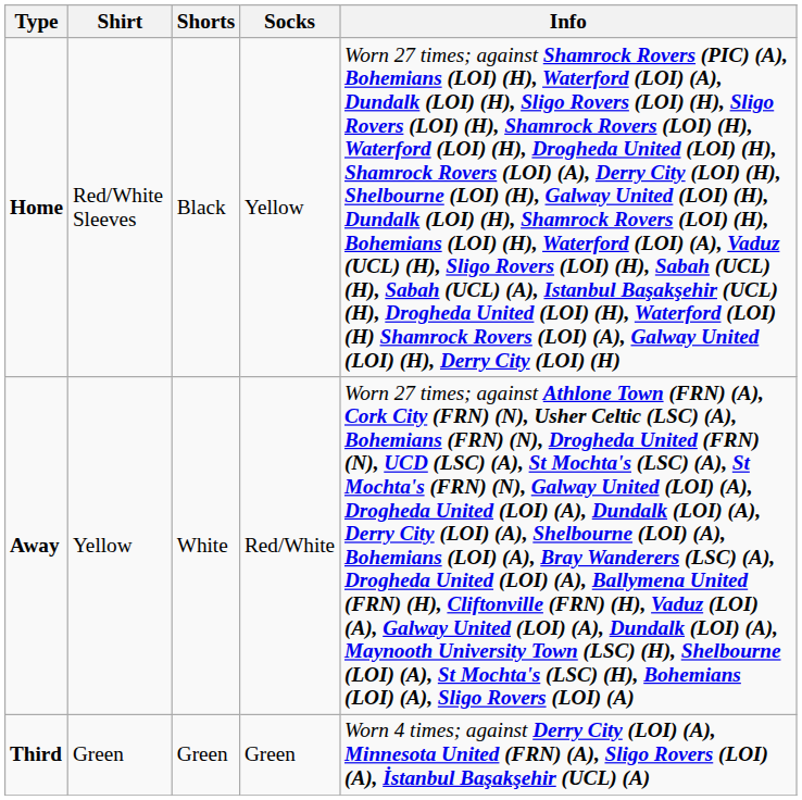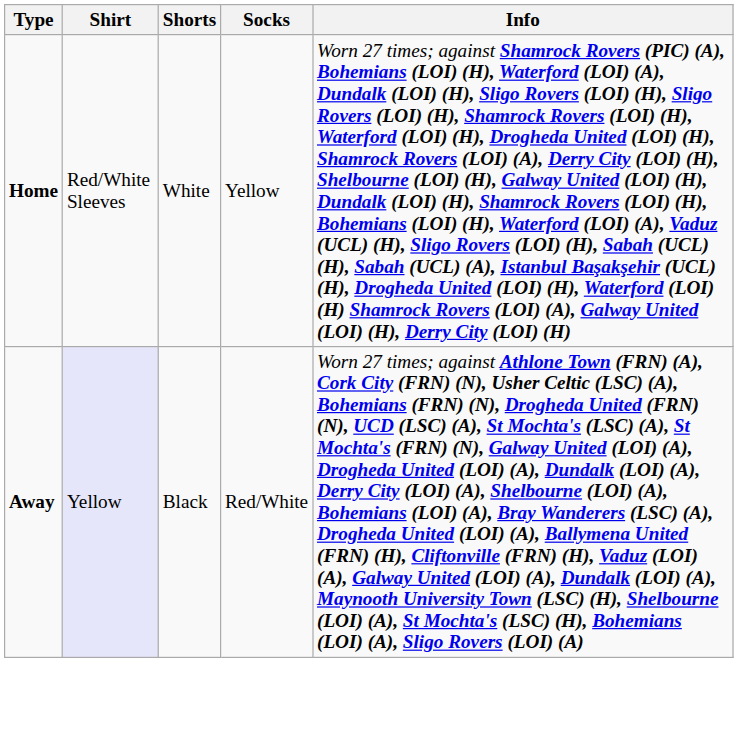Home | Shorts: Black -> White
Away | Shirt: no background -> lavender background
Away | Shorts: White -> Black
- row: Third | Green | Green | Green | Worn 4 times; against Derry City (LOI) (A), Minnesota United (FRN) (A), Sligo Rovers (LOI) (A), İstanbul Başakşehir (UCL) (A)
